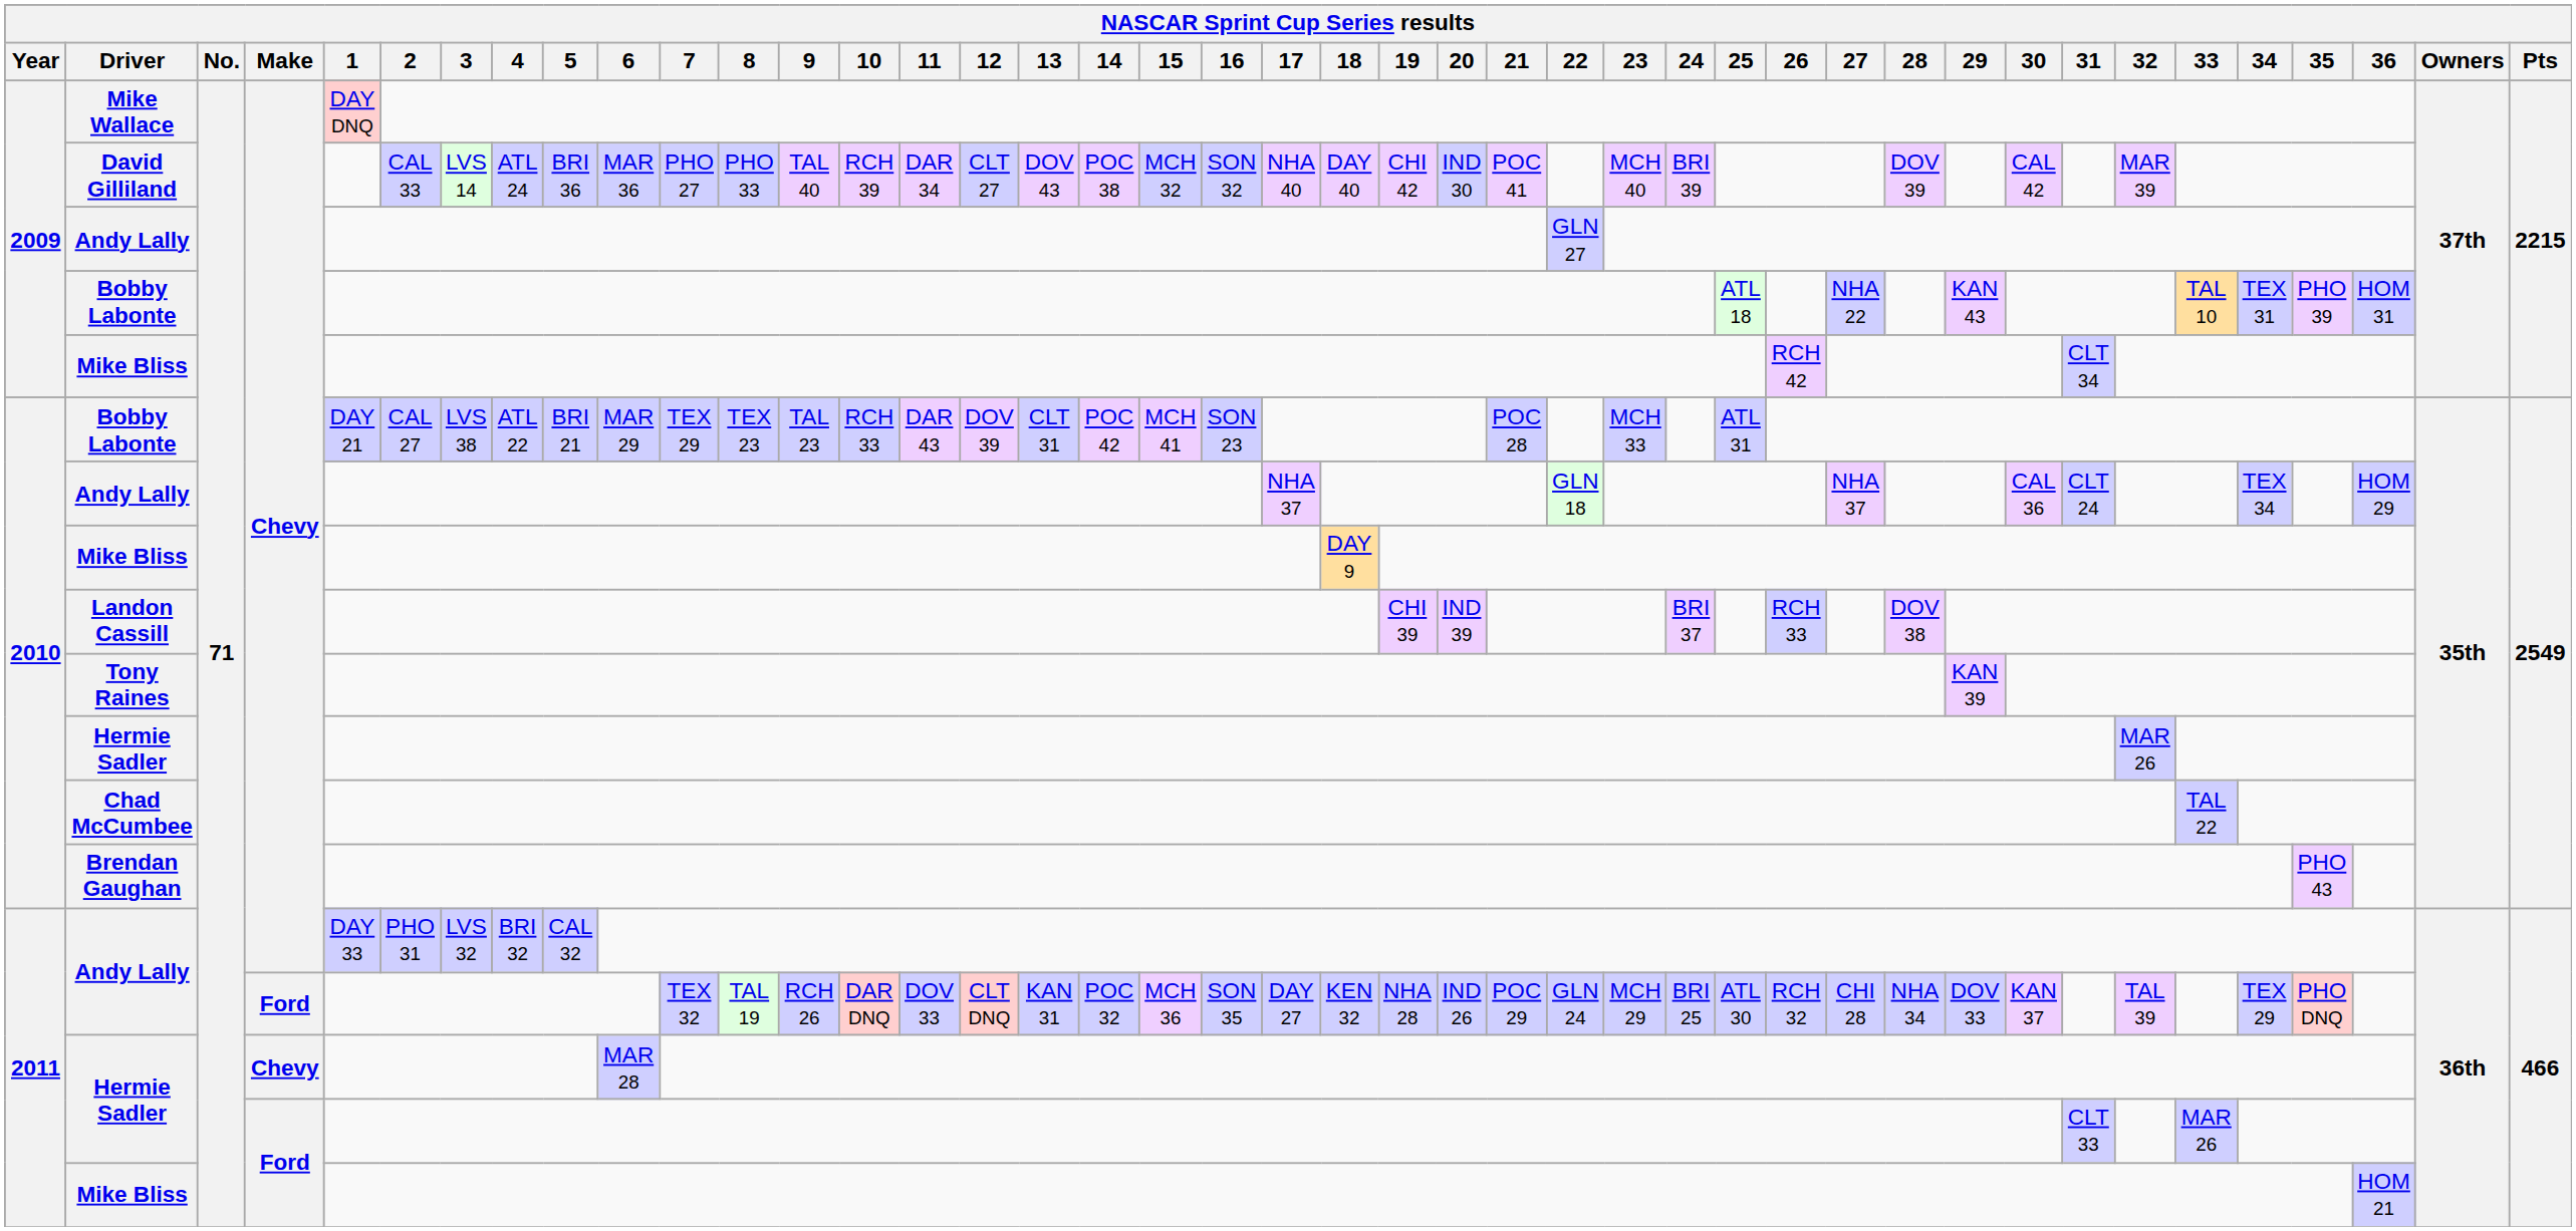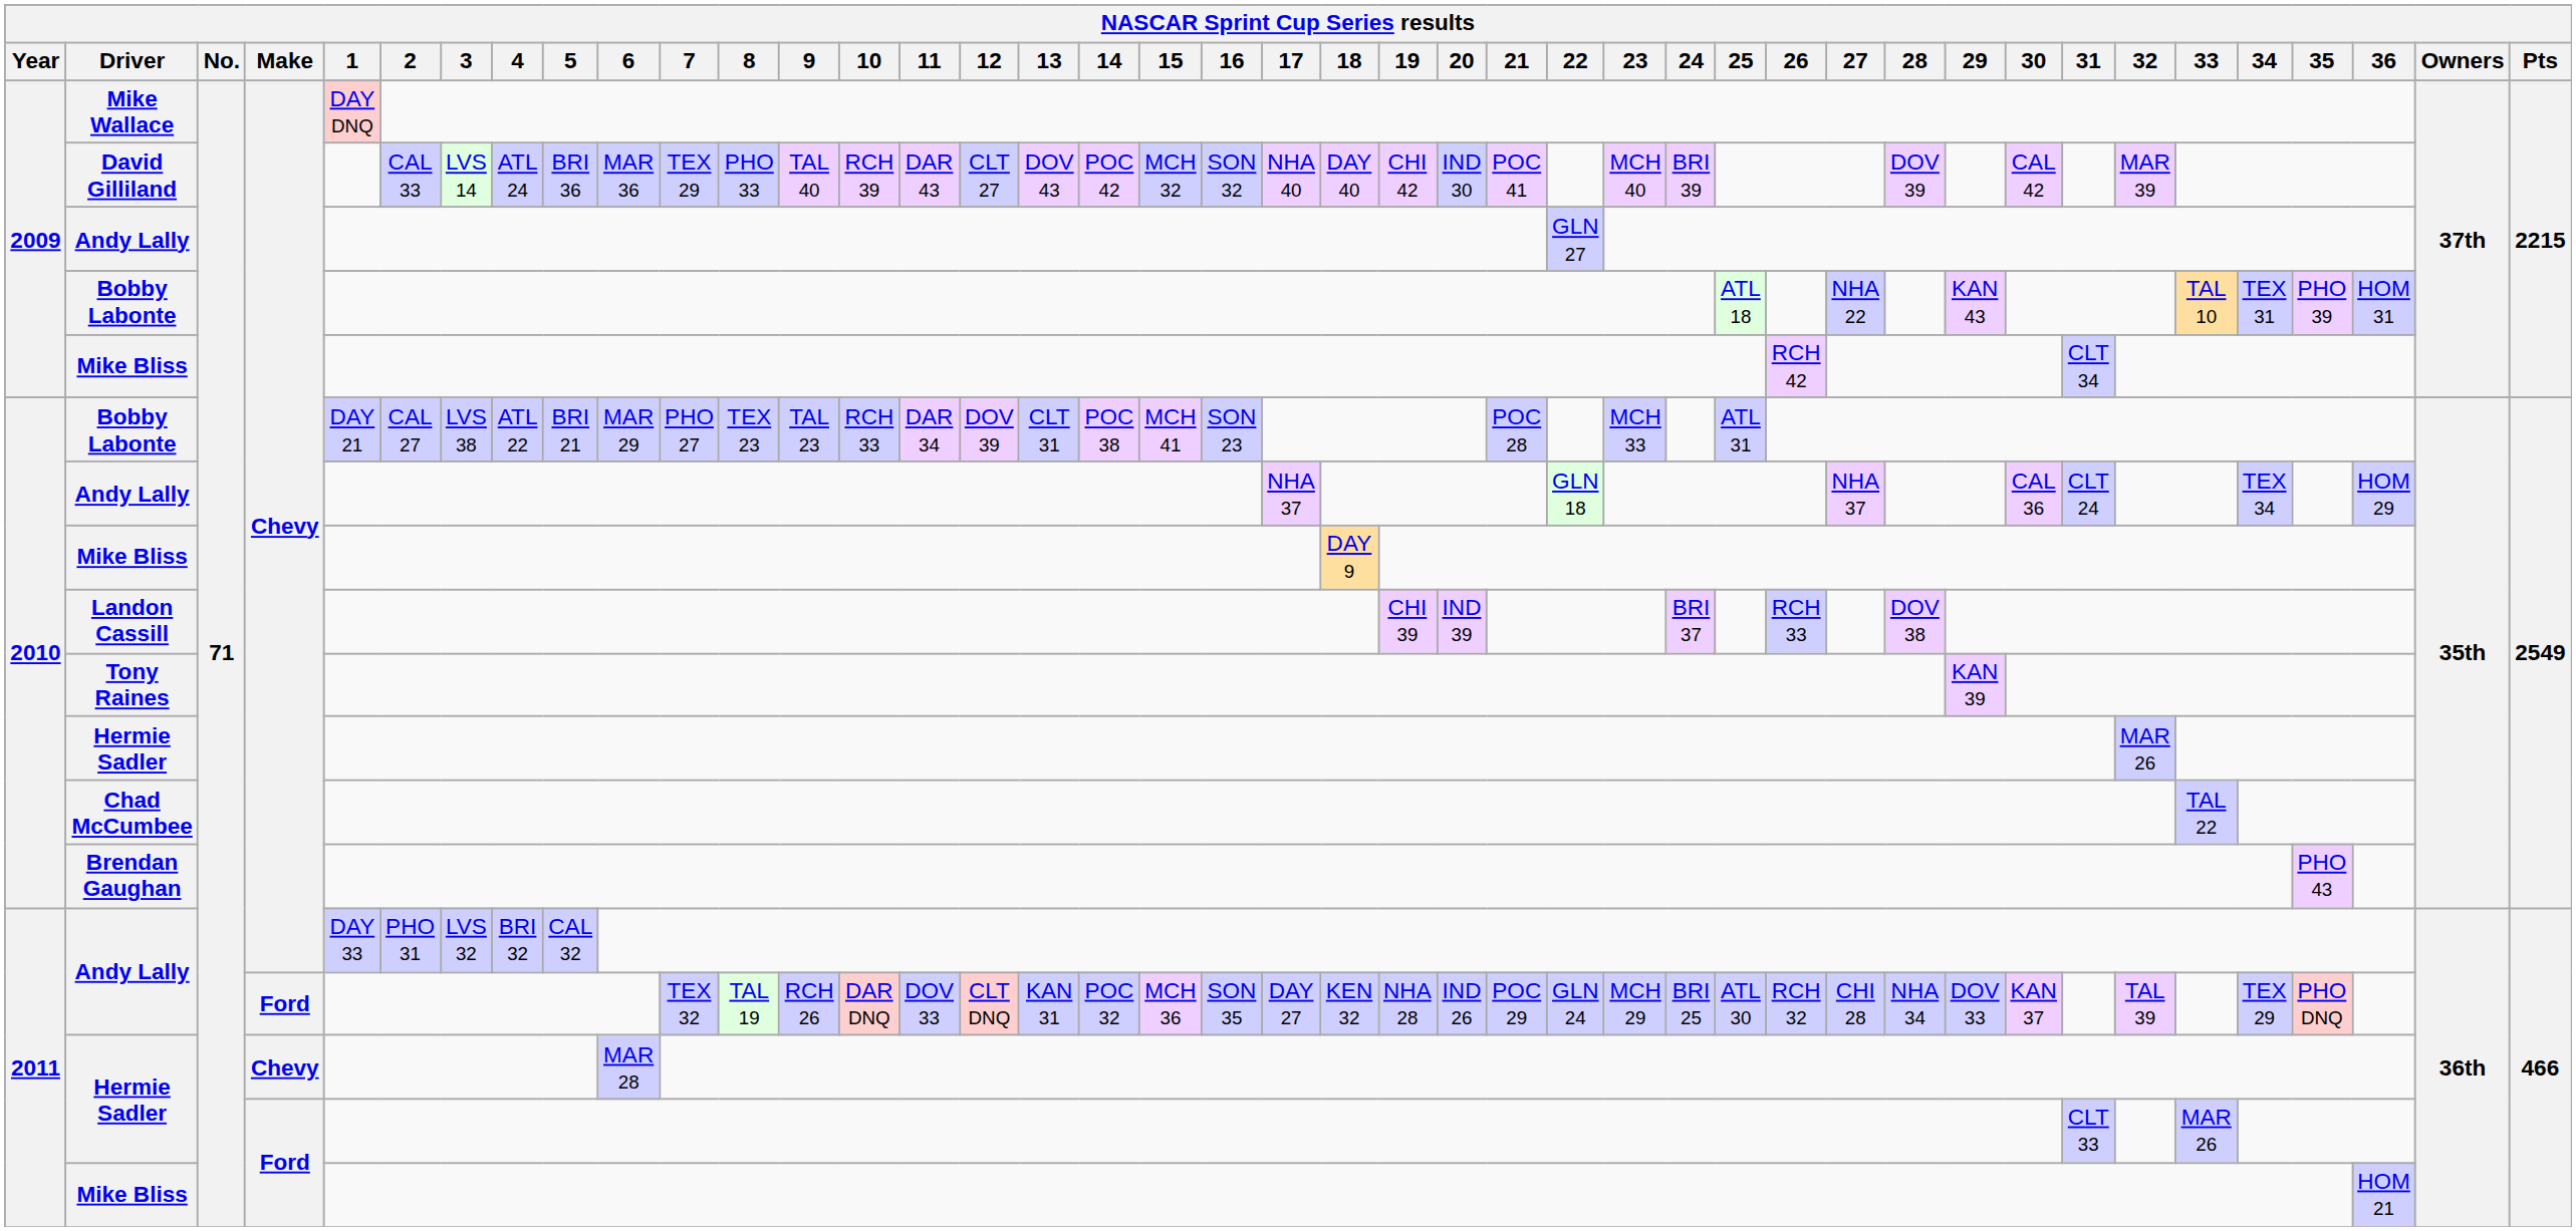David Gilliland | 7: PHO 27 -> TEX 29
David Gilliland | 11: DAR 34 -> DAR 43
David Gilliland | 14: POC 38 -> POC 42
2010 / Bobby Labonte | 7: TEX 29 -> PHO 27
2010 / Bobby Labonte | 11: DAR 43 -> DAR 34
2010 / Bobby Labonte | 14: POC 42 -> POC 38
